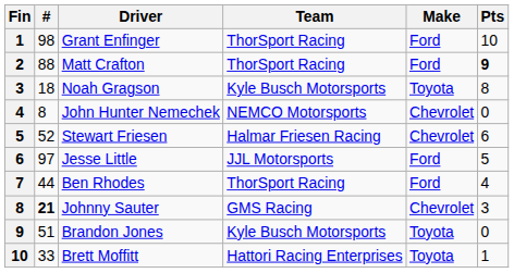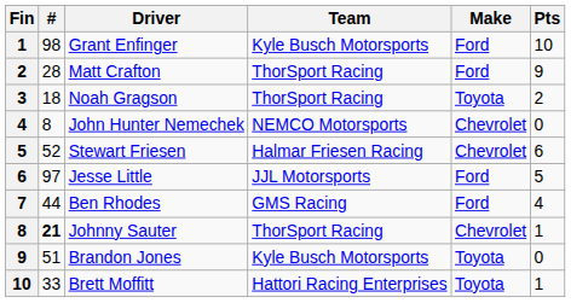Grant Enfinger | Team: ThorSport Racing -> Kyle Busch Motorsports
Matt Crafton | #: 88 -> 28
Matt Crafton | Pts: bold -> normal
Noah Gragson | Team: Kyle Busch Motorsports -> ThorSport Racing
Noah Gragson | Pts: 8 -> 2
Ben Rhodes | Team: ThorSport Racing -> GMS Racing
Johnny Sauter | Team: GMS Racing -> ThorSport Racing
Johnny Sauter | Pts: 3 -> 1
